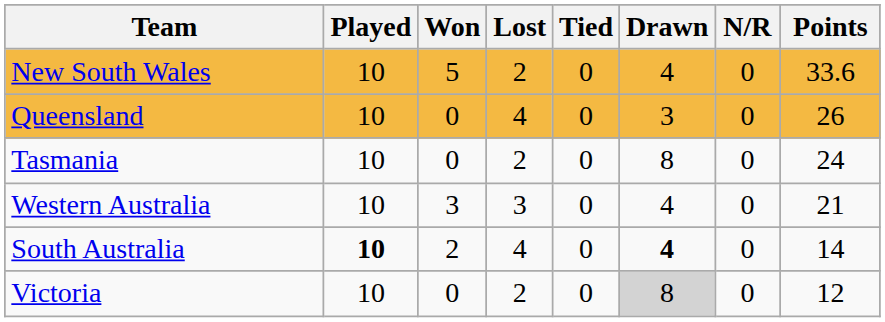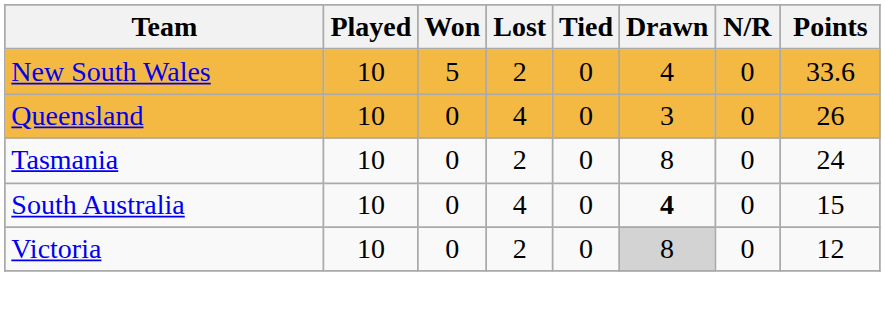- row: Western Australia | 10 | 3 | 3 | 0 | 4 | 0 | 21
South Australia | Played: bold -> normal
South Australia | Won: 2 -> 0
South Australia | Points: 14 -> 15
